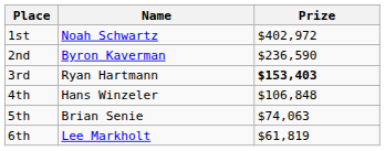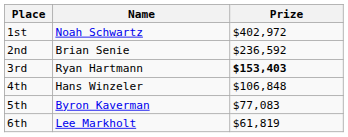2nd | Name: Byron Kaverman -> Brian Senie
2nd | Prize: $236,590 -> $236,592
5th | Name: Brian Senie -> Byron Kaverman
5th | Prize: $74,063 -> $77,083
